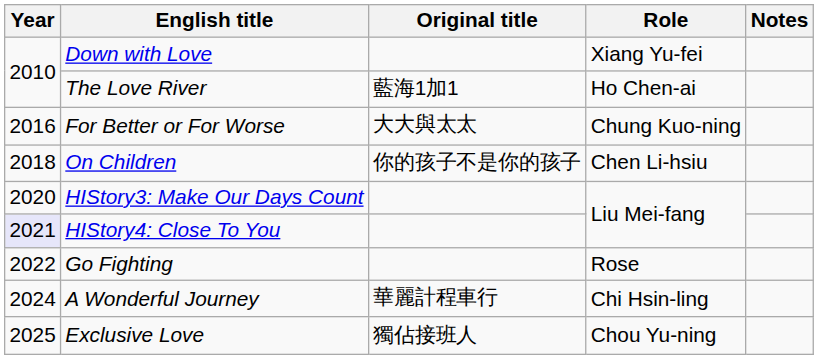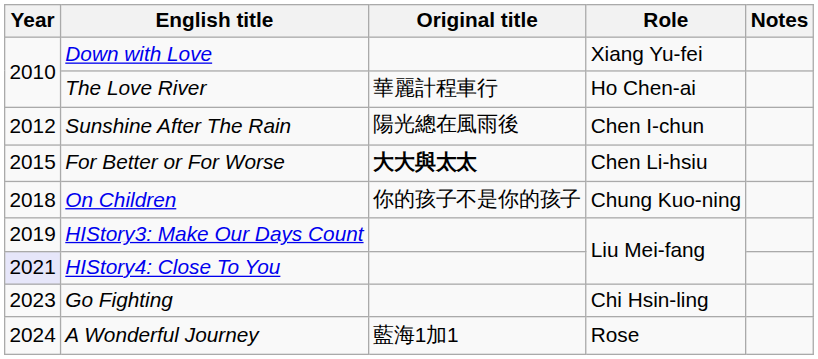The Love River | Original title: 藍海1加1 -> 華麗計程車行
+ row: 2012 | Sunshine After The Rain | 陽光總在風雨後 | Chen I-chun
For Better or For Worse | Year: 2016 -> 2015
For Better or For Worse | Original title: normal -> bold
For Better or For Worse | Role: Chung Kuo-ning -> Chen Li-hsiu
On Children | Role: Chen Li-hsiu -> Chung Kuo-ning
HIStory3: Make Our Days Count | Year: 2020 -> 2019
Go Fighting | Year: 2022 -> 2023
Go Fighting | Role: Rose -> Chi Hsin-ling
A Wonderful Journey | Original title: 華麗計程車行 -> 藍海1加1
A Wonderful Journey | Role: Chi Hsin-ling -> Rose
- row: 2025 | Exclusive Love | 獨佔接班人 | Chou Yu-ning
